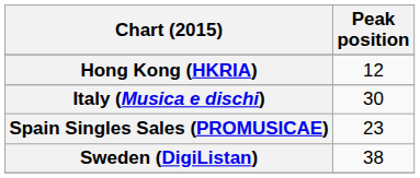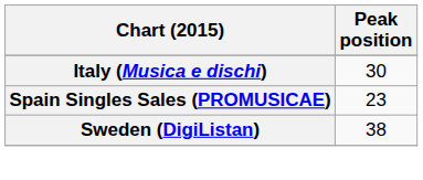- row: Hong Kong (HKRIA) | 12
